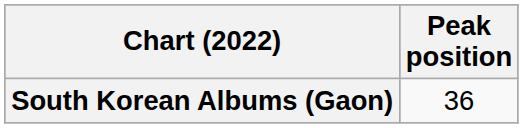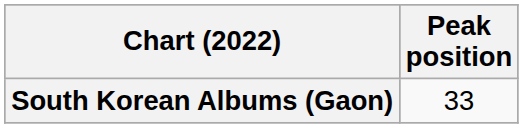South Korean Albums (Gaon) | Peak position: 36 -> 33
